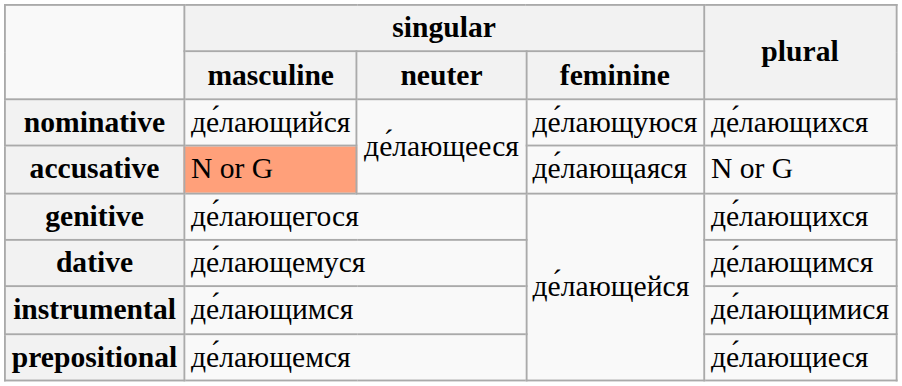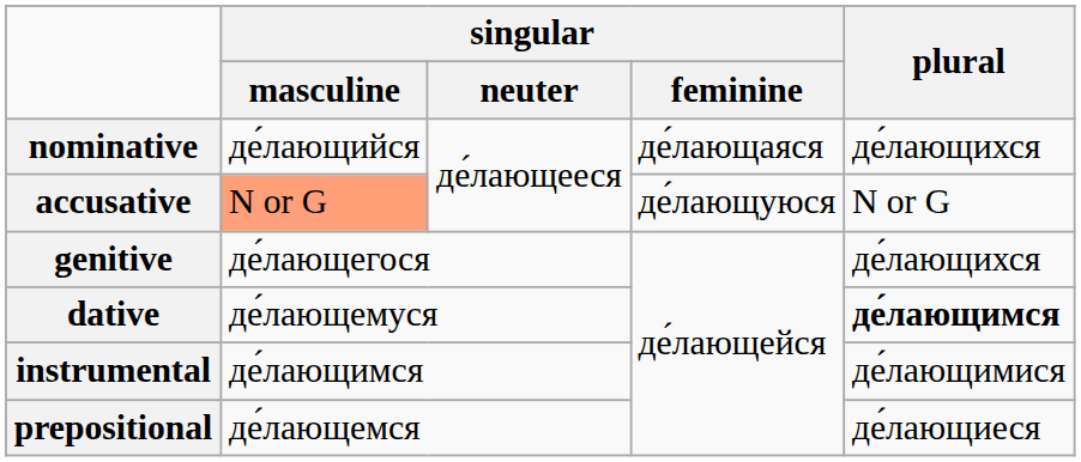nominative | singular / feminine: де́лающуюся -> де́лающаяся
accusative | singular / feminine: де́лающаяся -> де́лающуюся
dative | plural: normal -> bold
